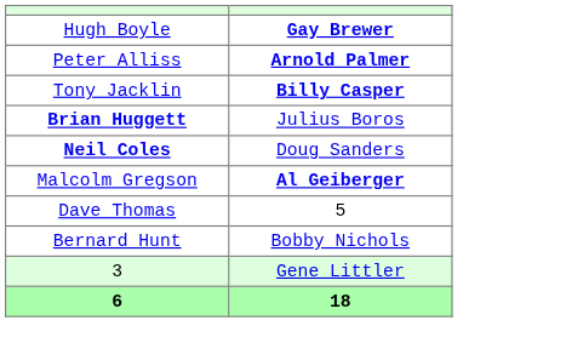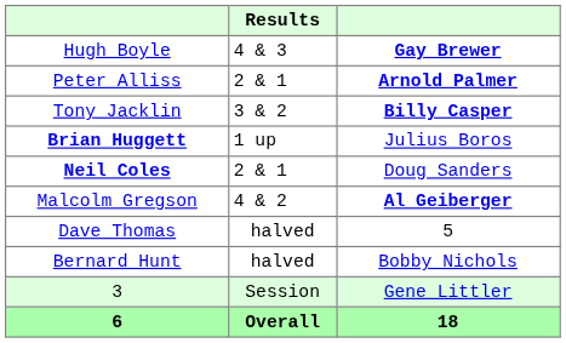+ column: Results | 4 & 3 | 2 & 1 | 3 & 2 | 1 up | 2 & 1 | 4 & 2 | halved | halved | Session | Overall
